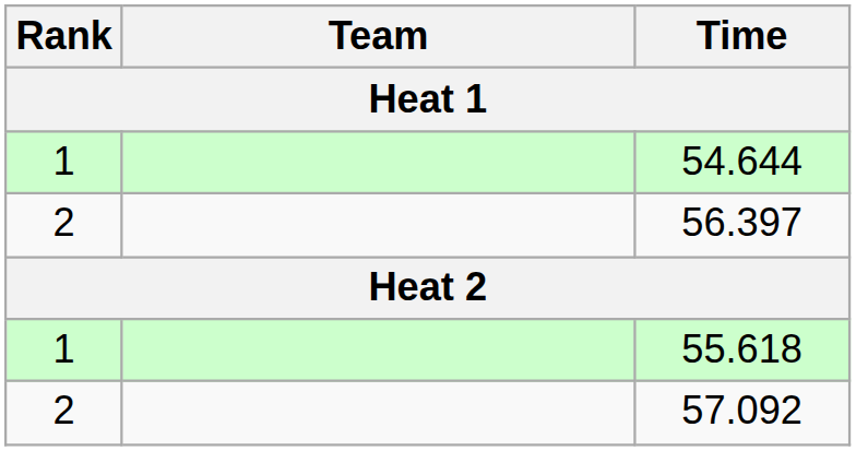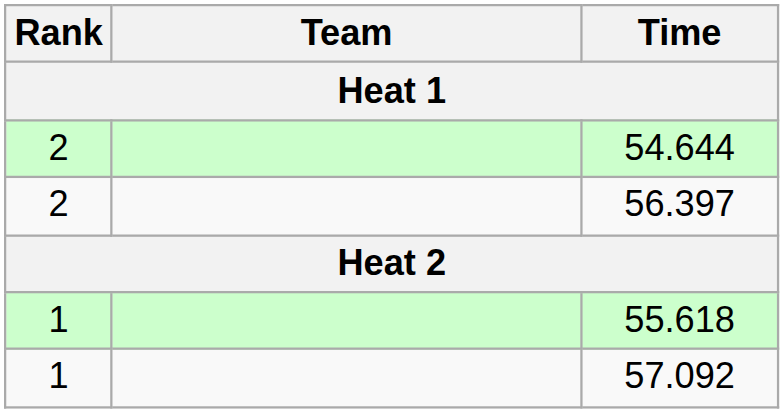54.644 | Rank: 1 -> 2
57.092 | Rank: 2 -> 1
